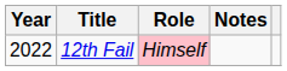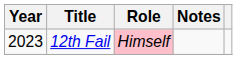12th Fail | Year: 2022 -> 2023
